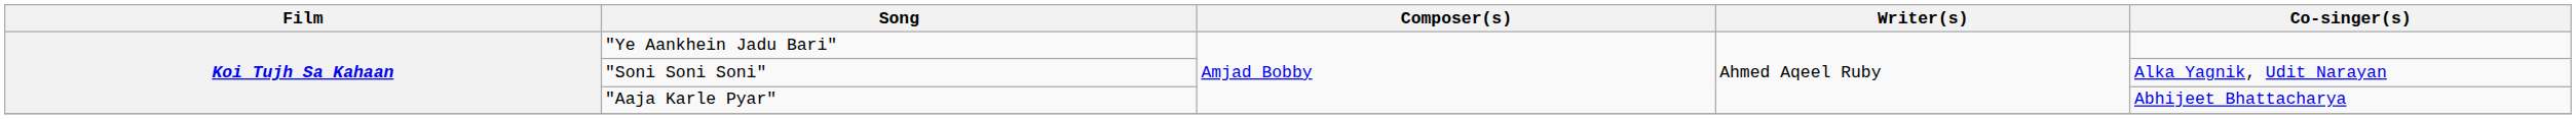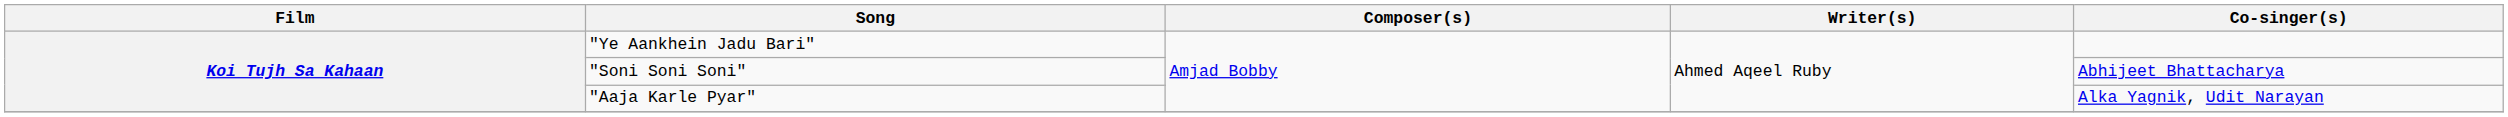"Soni Soni Soni" | Co-singer(s): Alka Yagnik, Udit Narayan -> Abhijeet Bhattacharya
"Aaja Karle Pyar" | Co-singer(s): Abhijeet Bhattacharya -> Alka Yagnik, Udit Narayan
